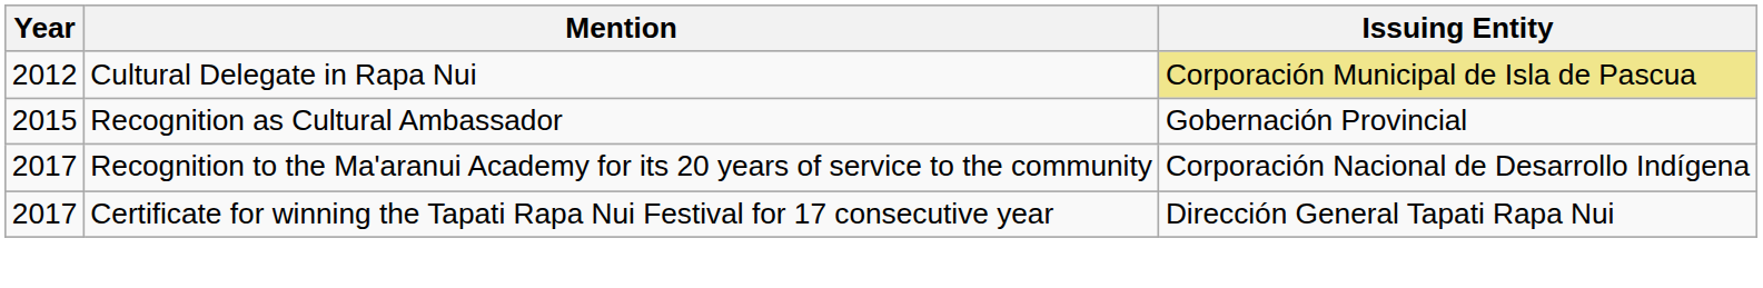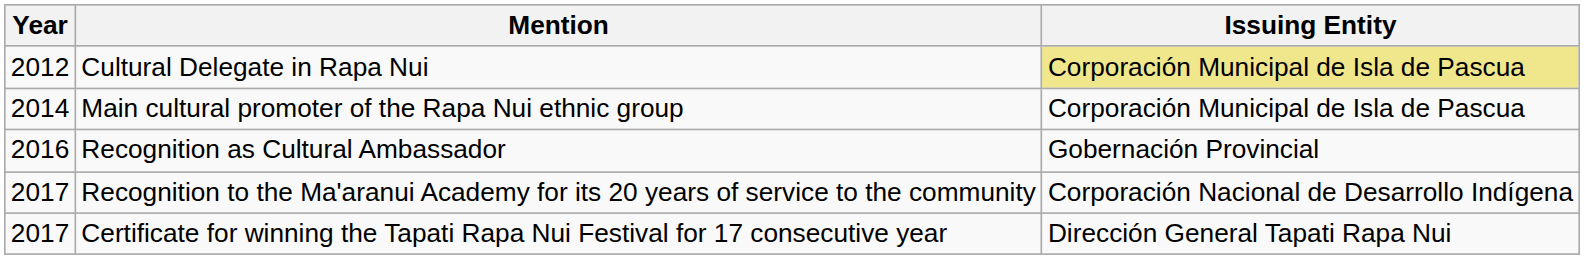+ row: 2014 | Main cultural promoter of the Rapa Nui ethnic group | Corporación Municipal de Isla de Pascua
Recognition as Cultural Ambassador | Year: 2015 -> 2016
